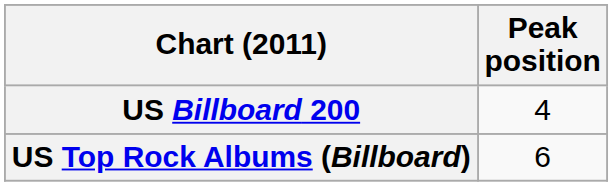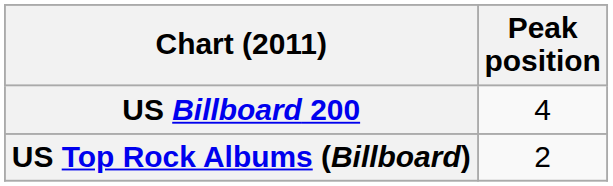US Top Rock Albums (Billboard) | Peak position: 6 -> 2
